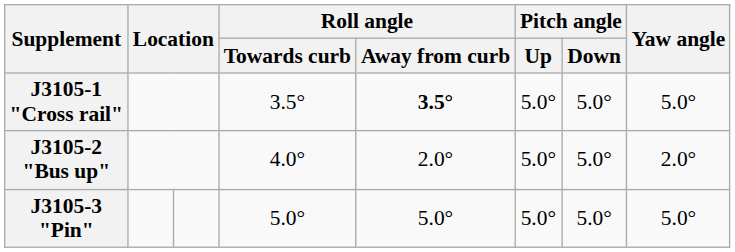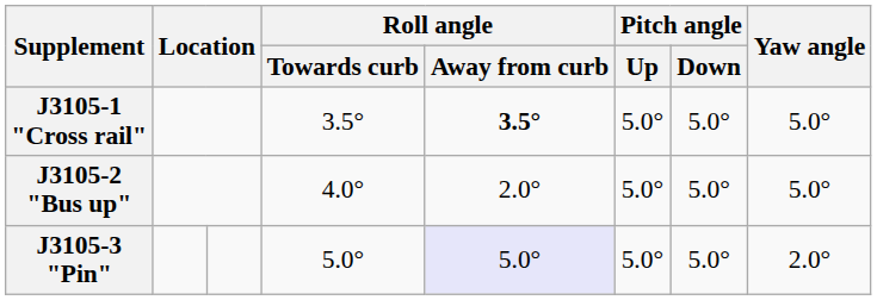J3105-2 "Bus up" | Yaw angle: 2.0° -> 5.0°
J3105-3 "Pin" | Roll angle / Away from curb: no background -> lavender background
J3105-3 "Pin" | Yaw angle: 5.0° -> 2.0°
